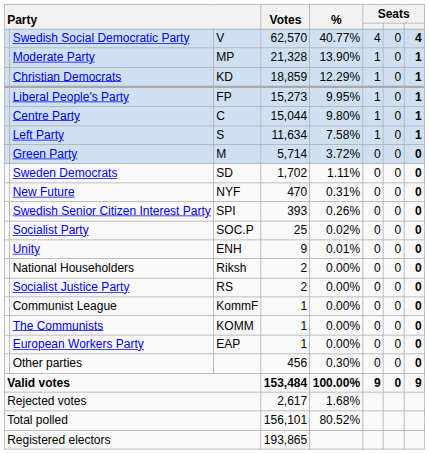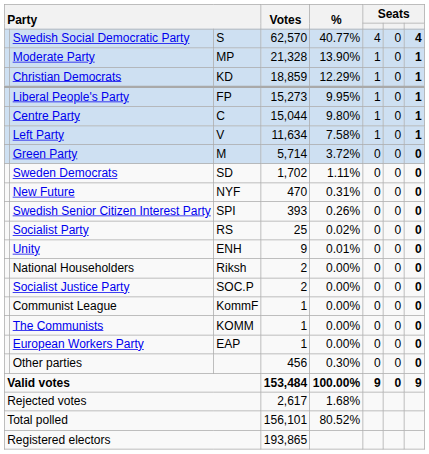Swedish Social Democratic Party | column 3: V -> S
Left Party | column 3: S -> V
Socialist Party | column 3: SOC.P -> RS
Socialist Justice Party | column 3: RS -> SOC.P
